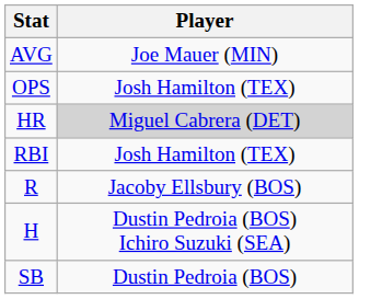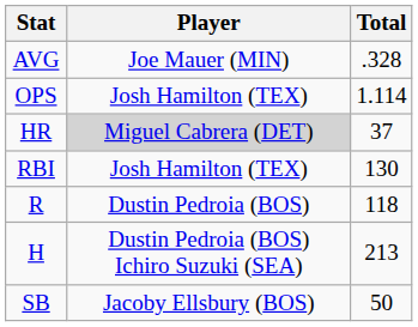+ column: Total | .328 | 1.114 | 37 | 130 | 118 | 213 | 50
R | Player: Jacoby Ellsbury (BOS) -> Dustin Pedroia (BOS)
SB | Player: Dustin Pedroia (BOS) -> Jacoby Ellsbury (BOS)
